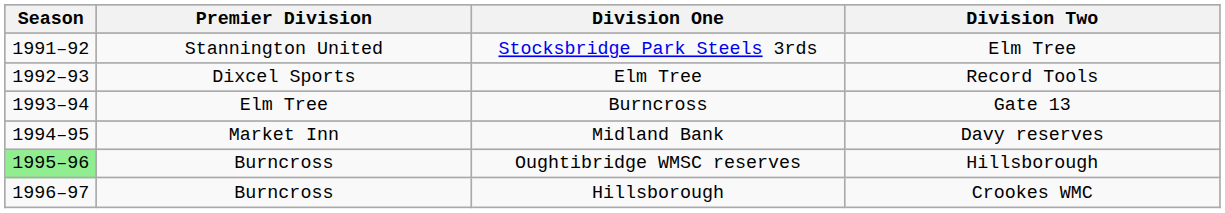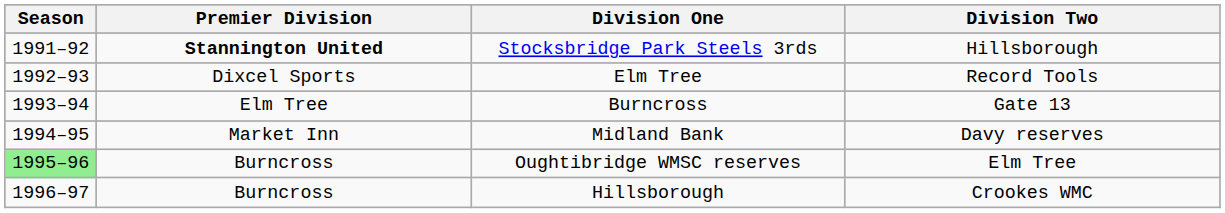Stocksbridge Park Steels 3rds | Premier Division: normal -> bold
Stocksbridge Park Steels 3rds | Division Two: Elm Tree -> Hillsborough
Oughtibridge WMSC reserves | Division Two: Hillsborough -> Elm Tree
